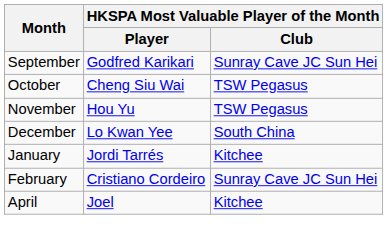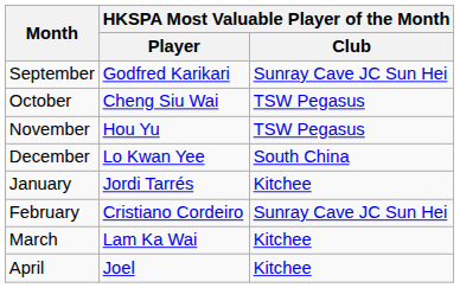+ row: March | Lam Ka Wai | Kitchee
